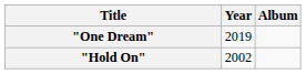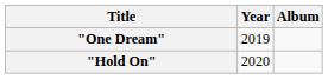"Hold On" | Year: 2002 -> 2020
